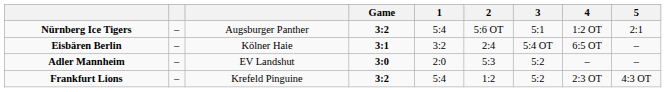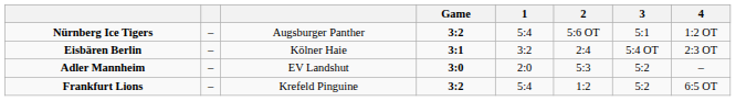- column: 5 | 2:1 | – | – | 4:3 OT
Eisbären Berlin | 4: 6:5 OT -> 2:3 OT
Frankfurt Lions | 4: 2:3 OT -> 6:5 OT
